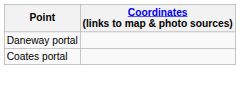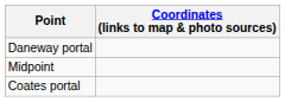+ row: Midpoint
